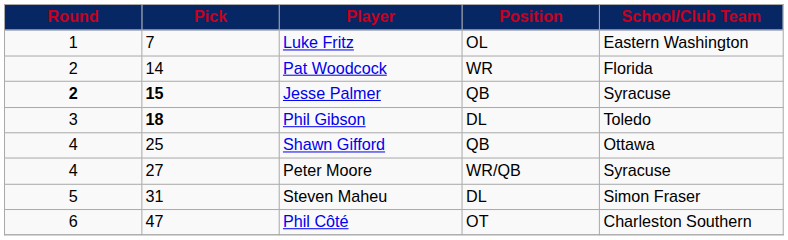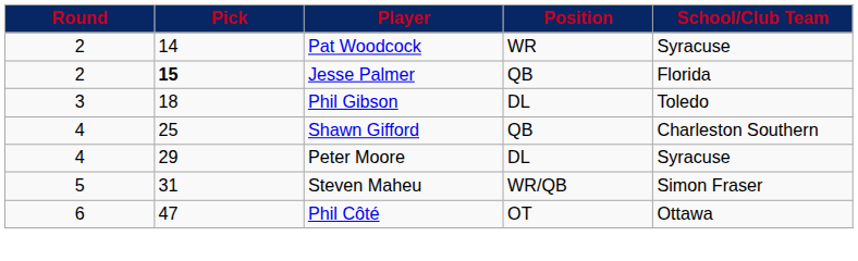- row: 1 | 7 | Luke Fritz | OL | Eastern Washington
Pat Woodcock | School/Club Team: Florida -> Syracuse
Jesse Palmer | Round: bold -> normal
Jesse Palmer | School/Club Team: Syracuse -> Florida
Phil Gibson | Pick: bold -> normal
Shawn Gifford | School/Club Team: Ottawa -> Charleston Southern
Peter Moore | Pick: 27 -> 29
Peter Moore | Position: WR/QB -> DL
Steven Maheu | Position: DL -> WR/QB
Phil Côté | School/Club Team: Charleston Southern -> Ottawa
